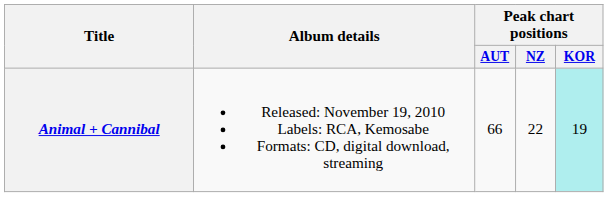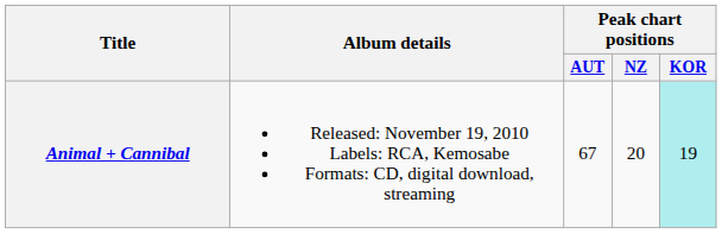Animal + Cannibal | Peak chart positions / AUT: 66 -> 67
Animal + Cannibal | Peak chart positions / NZ: 22 -> 20
